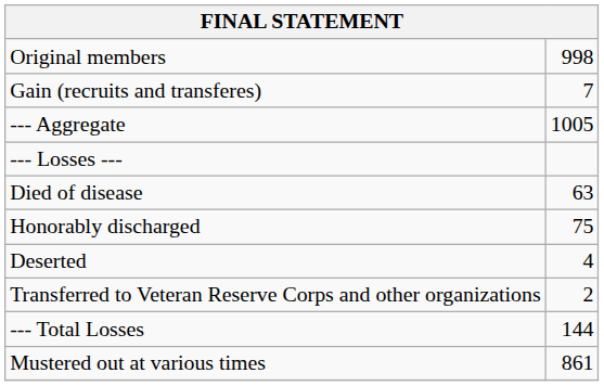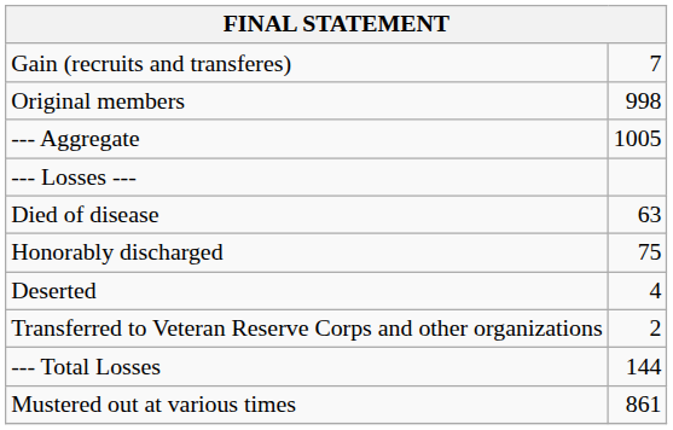rows swapped: Original members <-> Gain (recruits and transferes)
